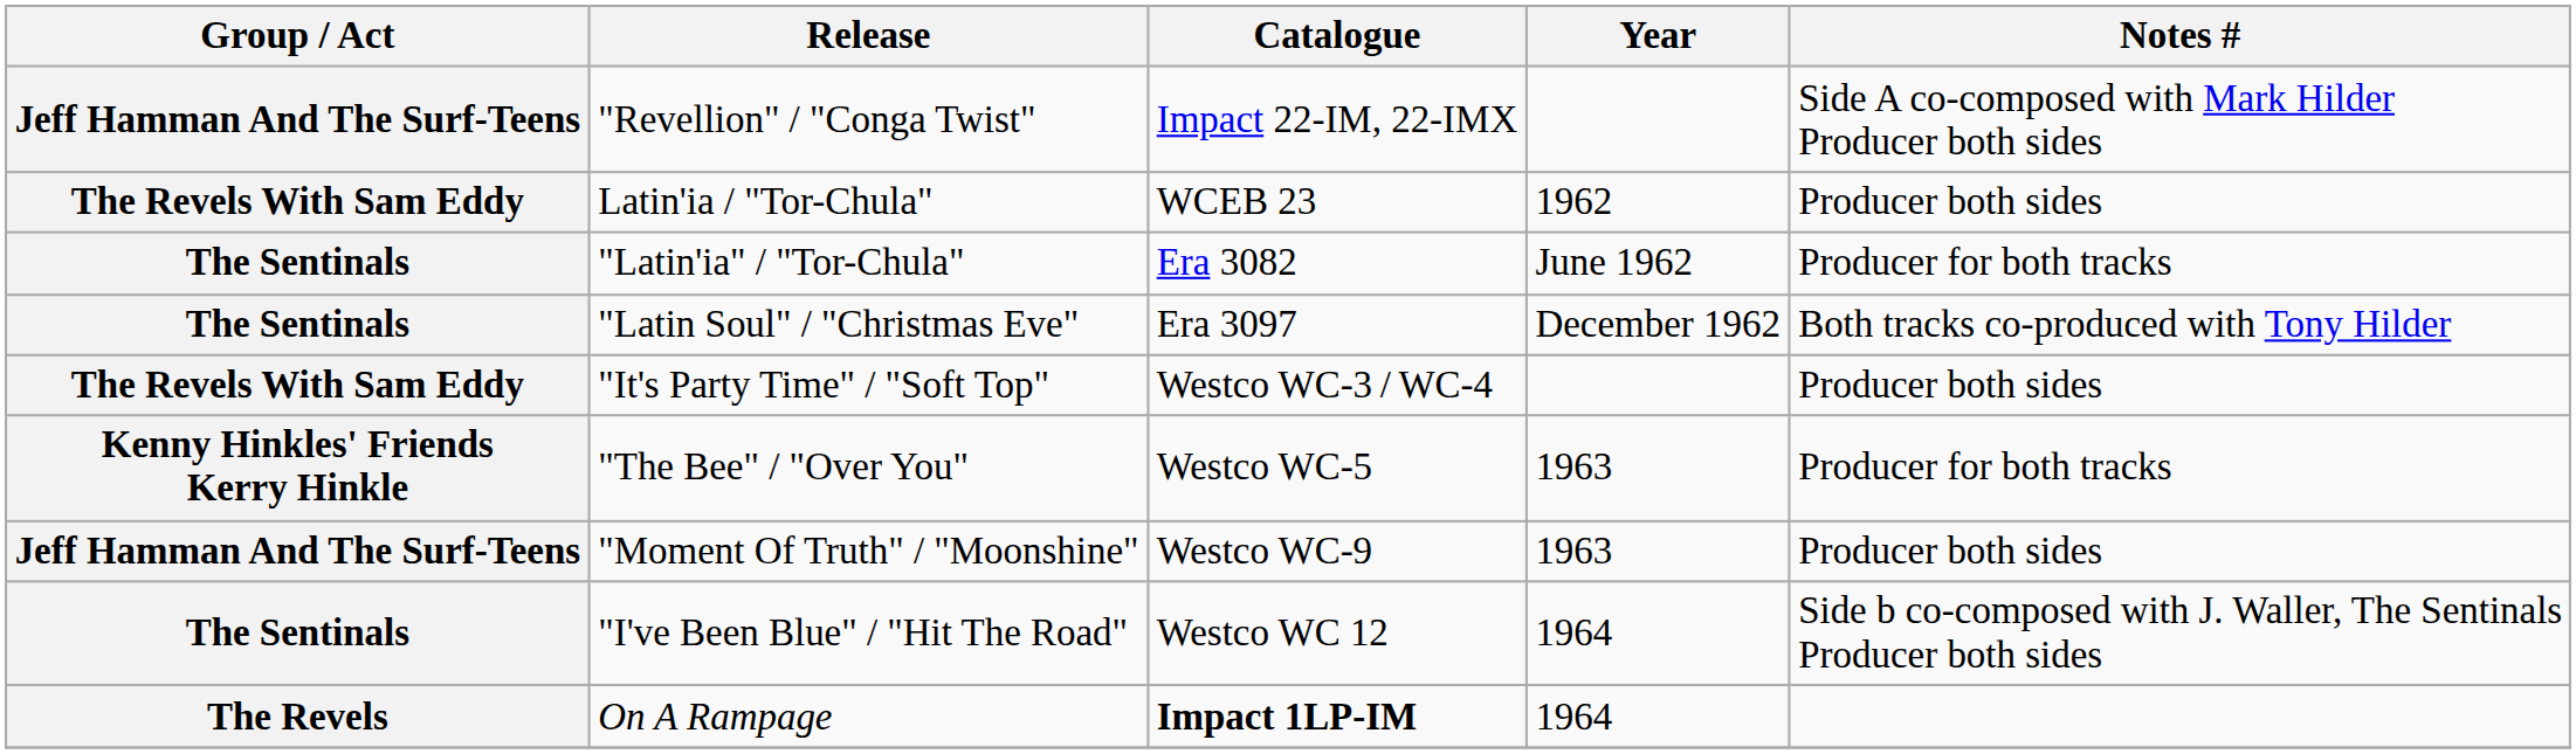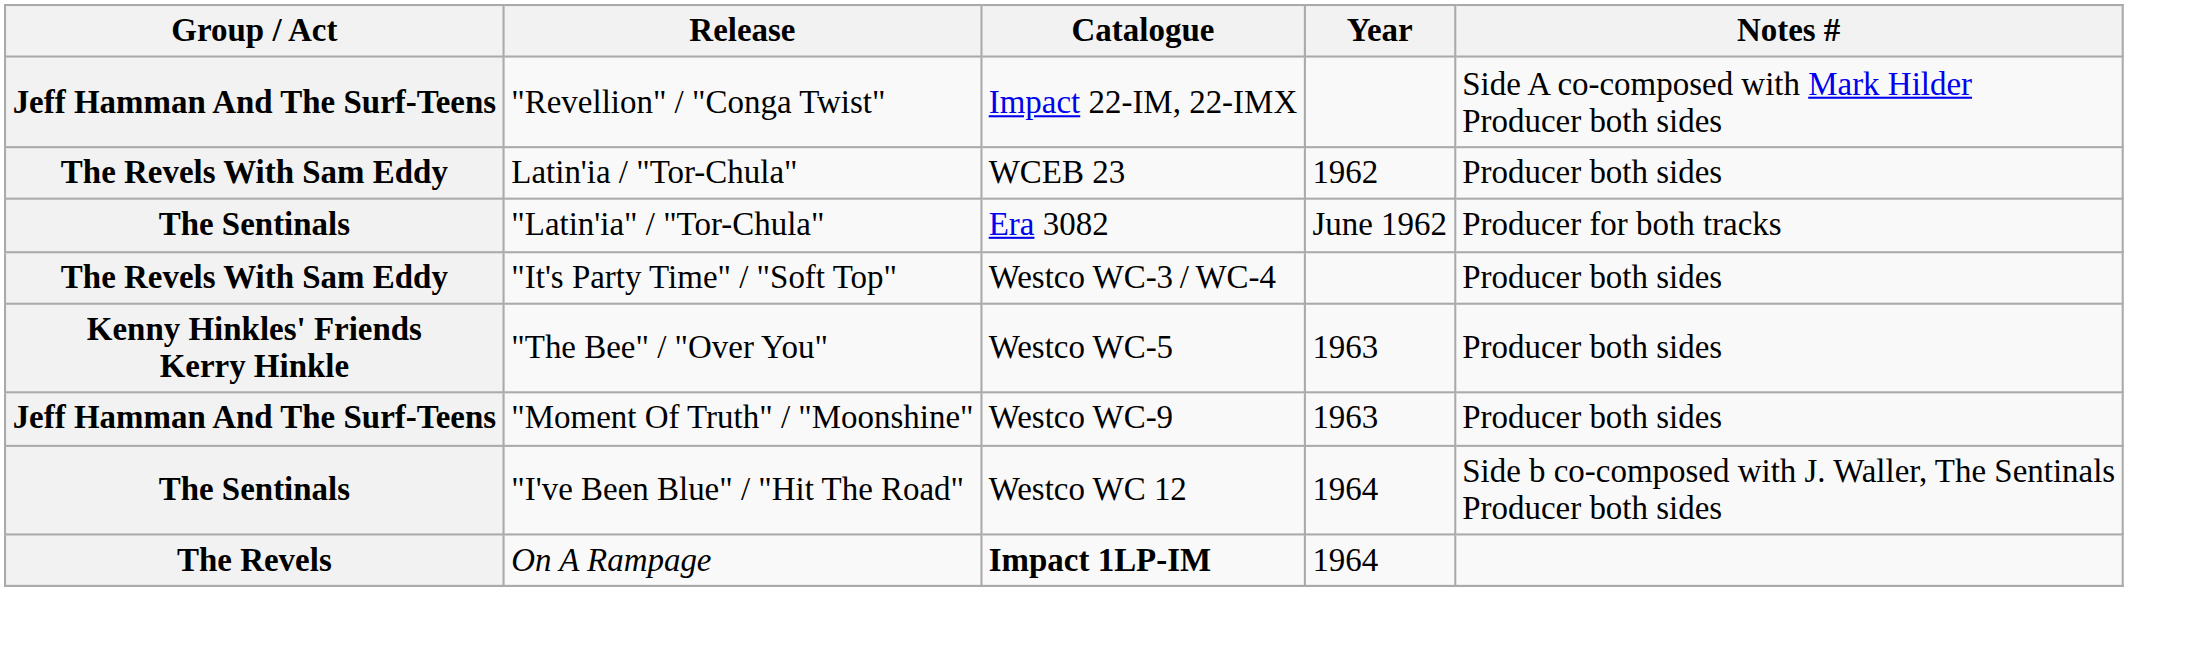- row: The Sentinals | "Latin Soul" / "Christmas Eve" | Era 3097 | December 1962 | Both tracks co-produced with Tony Hilder
"The Bee" / "Over You" | Notes #: Producer for both tracks -> Producer both sides
